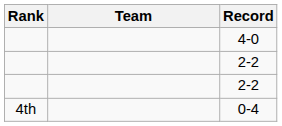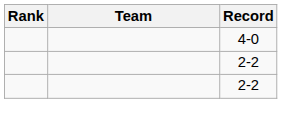- row: 4th | 0-4
